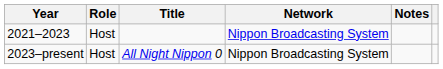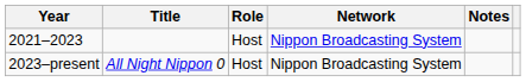columns swapped: Title <-> Role
